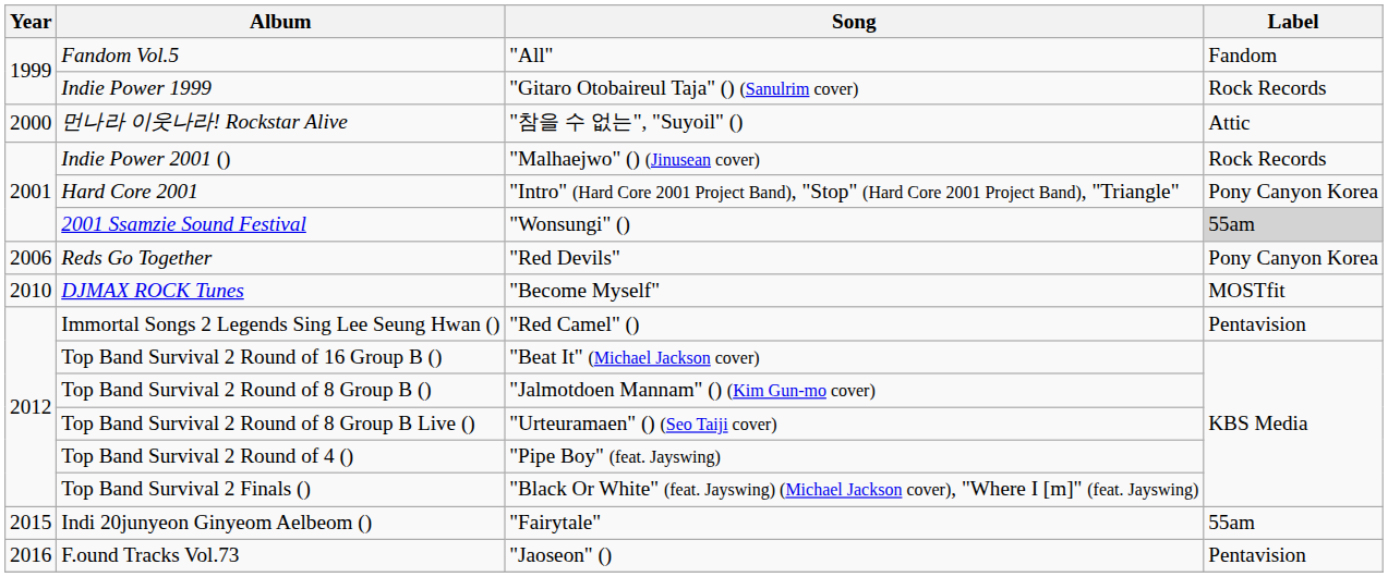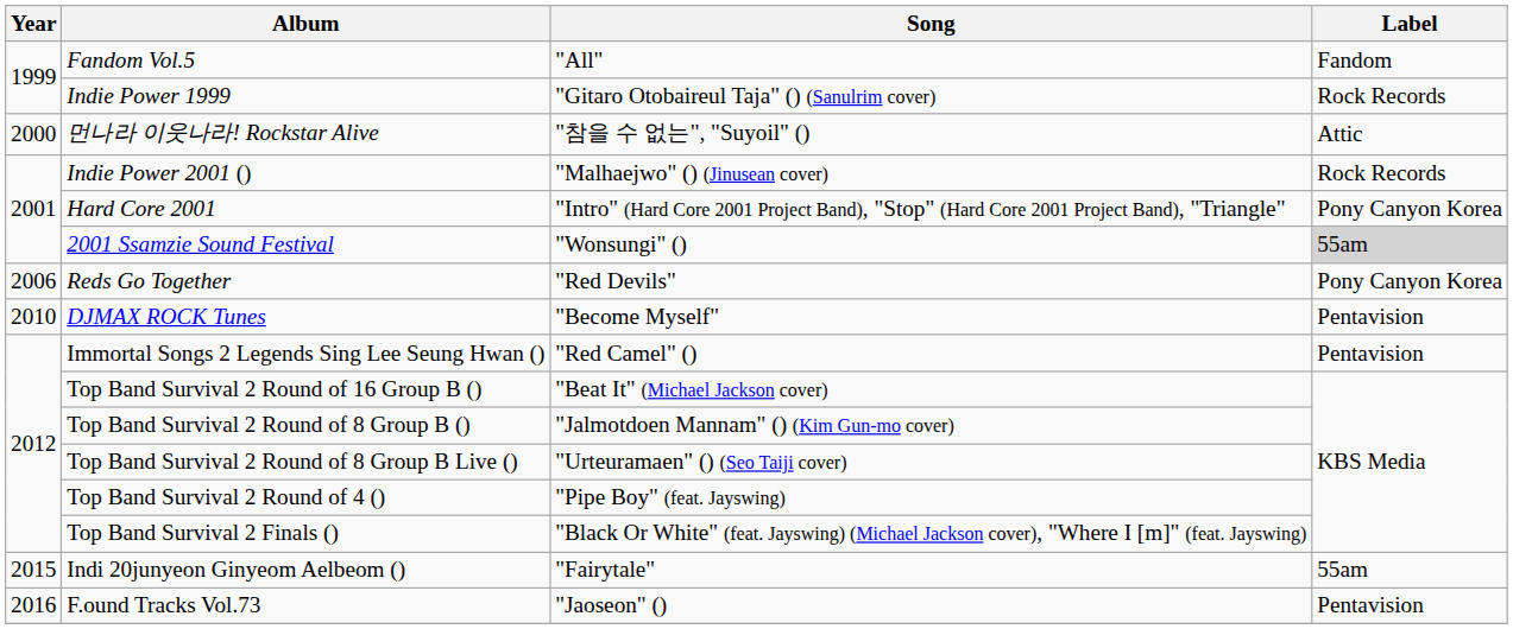DJMAX ROCK Tunes | Label: MOSTfit -> Pentavision
